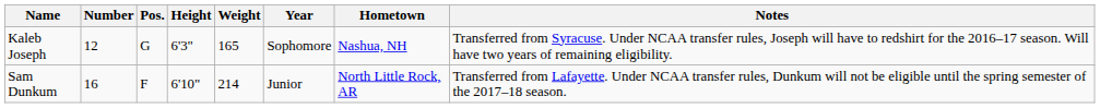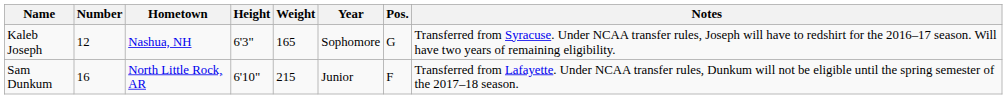columns swapped: Pos. <-> Hometown
Sam Dunkum | Weight: 214 -> 215
